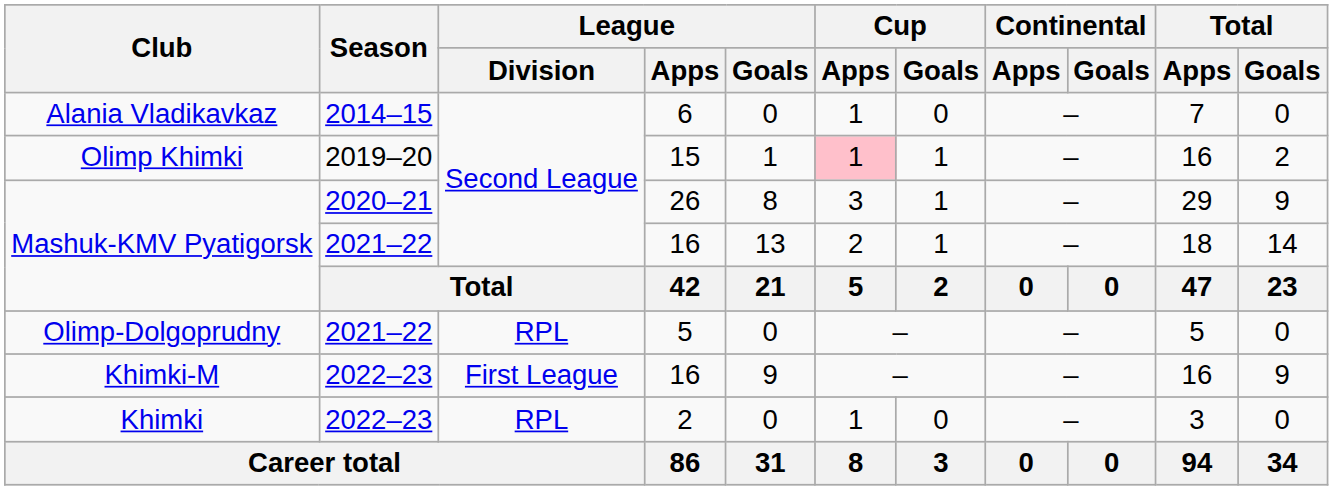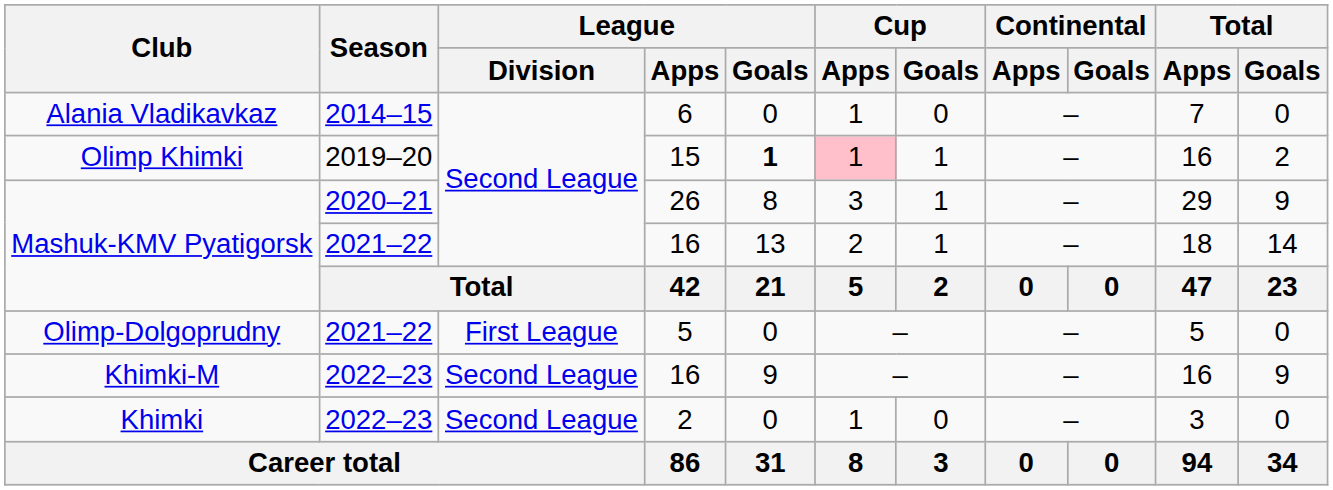Olimp Khimki | League / Goals: normal -> bold
Olimp-Dolgoprudny | League / Division: RPL -> First League
Khimki-M | League / Division: First League -> Second League
Khimki | League / Division: RPL -> Second League
